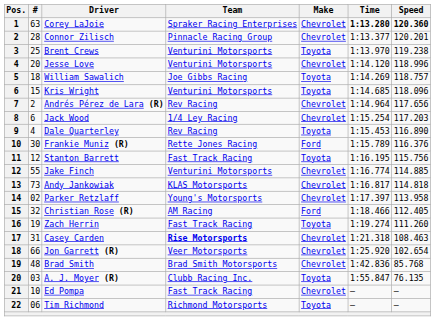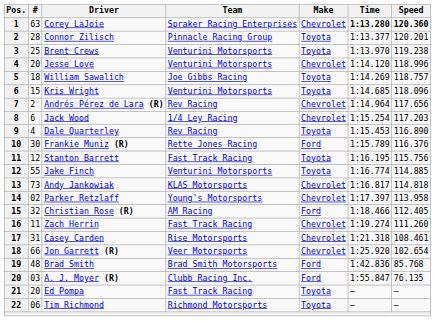Connor Zilisch | Make: Chevrolet -> Toyota
Jake Finch | Make: Chevrolet -> Toyota
Zach Herrin | #: 19 -> 11
Zach Herrin | Make: Toyota -> Chevrolet
Casey Carden | Team: bold -> normal
Casey Carden | Speed: 108.463 -> 108.461
Brad Smith | Make: Chevrolet -> Ford
A. J. Moyer (R) | Make: Toyota -> Ford
Ed Pompa | #: 10 -> 20
Ed Pompa | Make: Chevrolet -> Toyota
